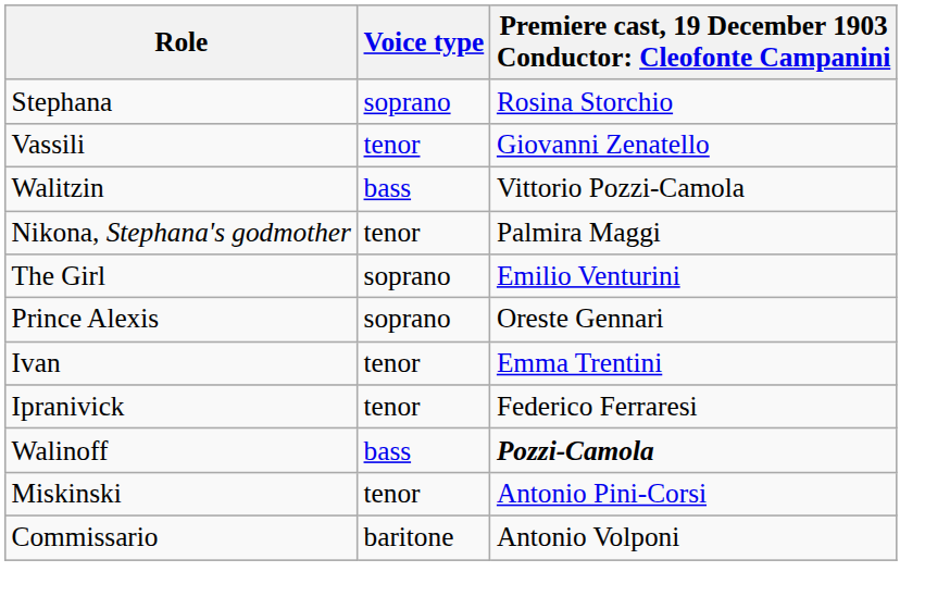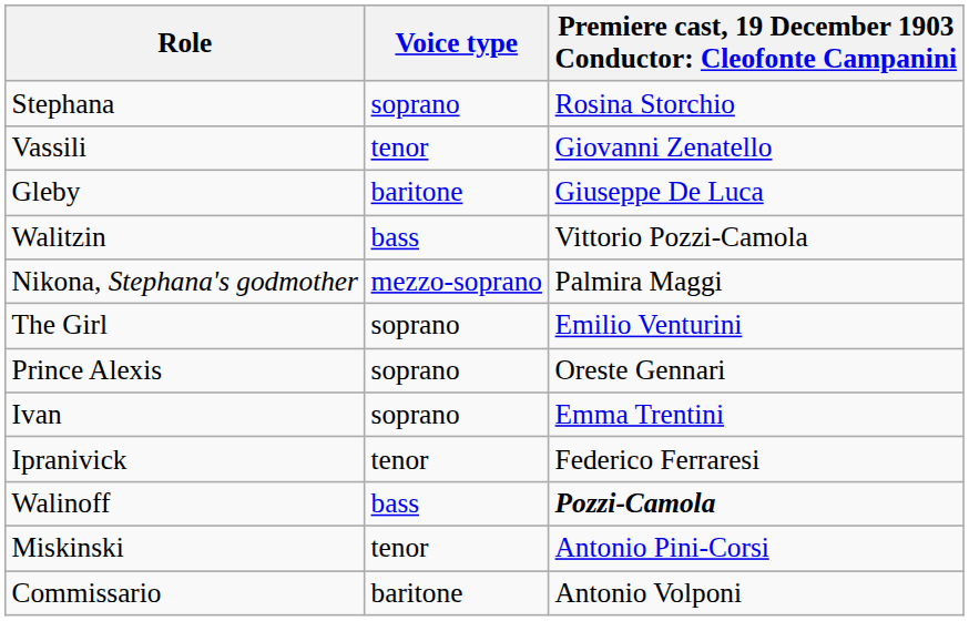+ row: Gleby | baritone | Giuseppe De Luca
Nikona, Stephana's godmother | Voice type: tenor -> mezzo-soprano
Ivan | Voice type: tenor -> soprano
